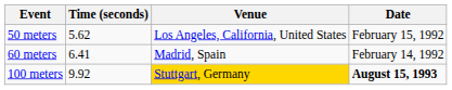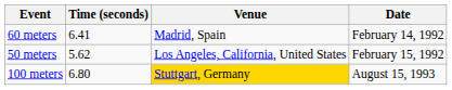rows swapped: 50 meters <-> 60 meters
100 meters | Time (seconds): 9.92 -> 6.80
100 meters | Date: bold -> normal
